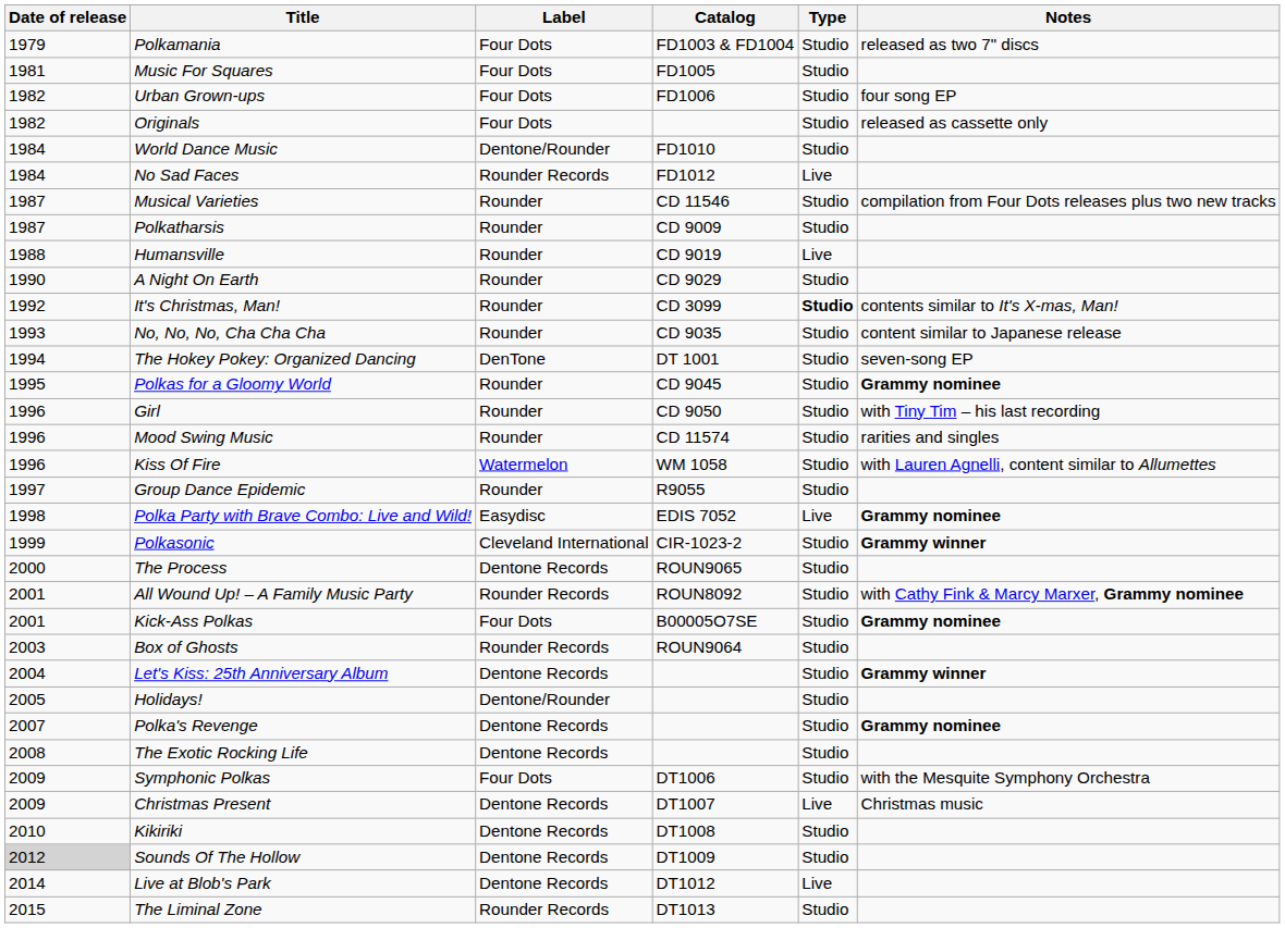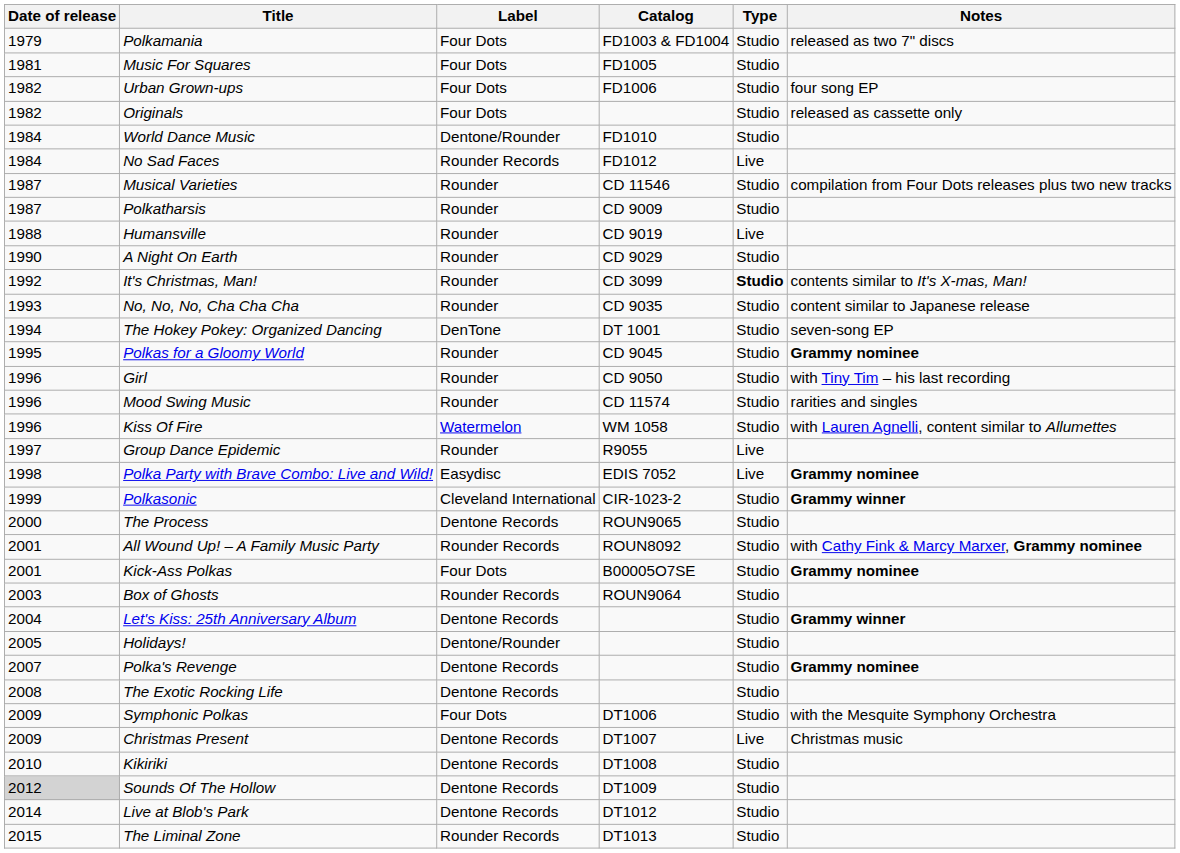Group Dance Epidemic | Type: Studio -> Live
Live at Blob's Park | Type: Live -> Studio
